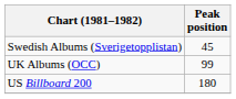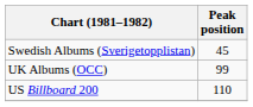US Billboard 200 | Peak position: 180 -> 110
